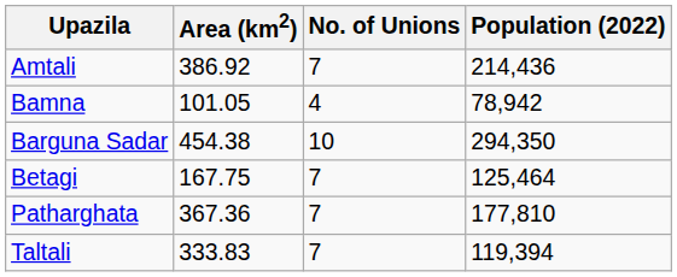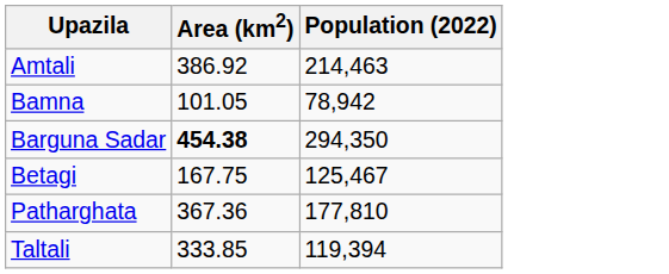- column: No. of Unions | 7 | 4 | 10 | 7 | 7 | 7
Amtali | Population (2022): 214,436 -> 214,463
Barguna Sadar | Area (km2): normal -> bold
Betagi | Population (2022): 125,464 -> 125,467
Taltali | Area (km2): 333.83 -> 333.85
